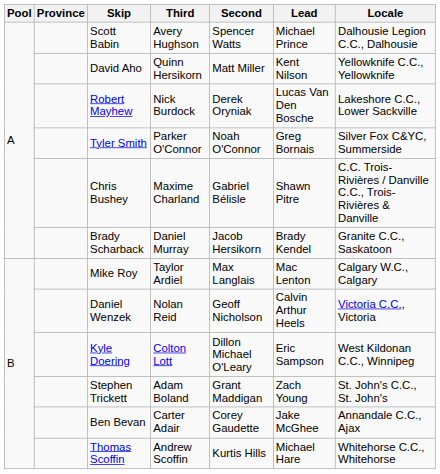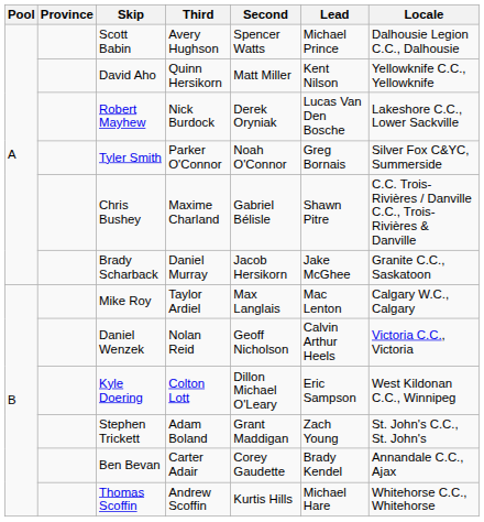Brady Scharback | Lead: Brady Kendel -> Jake McGhee
Ben Bevan | Lead: Jake McGhee -> Brady Kendel
